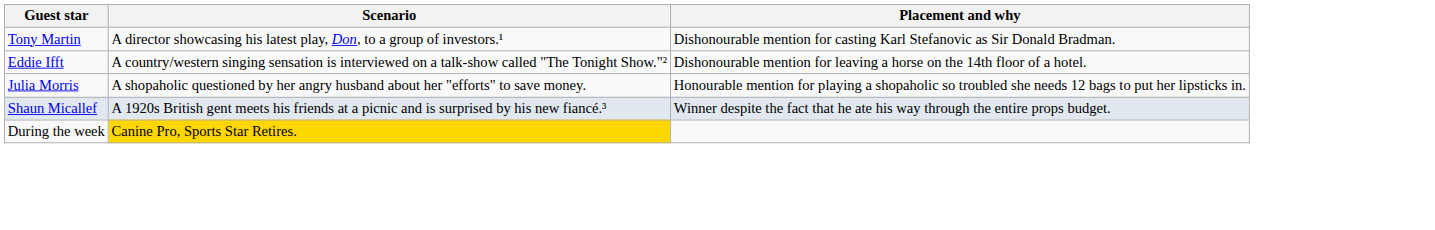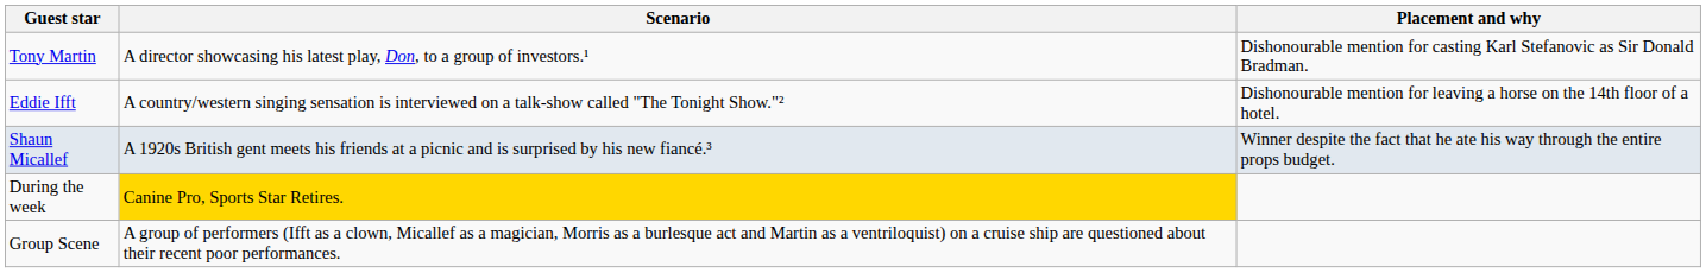- row: Julia Morris | A shopaholic questioned by her angry husband about her "efforts" to save money. | Honourable mention for playing a shopaholic so troubled she needs 12 bags to put her lipsticks in.
+ row: Group Scene | A group of performers (Ifft as a clown, Micallef as a magician, Morris as a burlesque act and Martin as a ventriloquist) on a cruise ship are questioned about their recent poor performances.
